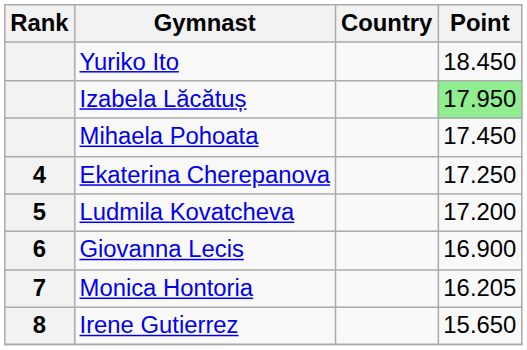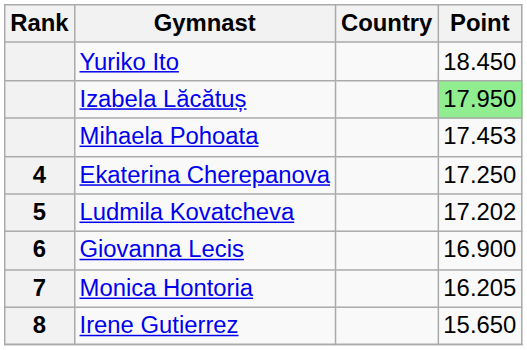Mihaela Pohoata | Point: 17.450 -> 17.453
Ludmila Kovatcheva | Point: 17.200 -> 17.202
